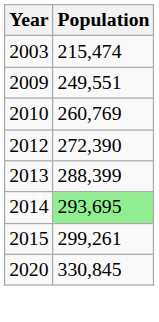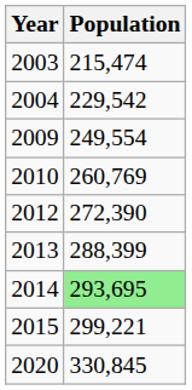+ row: 2004 | 229,542
2009 | Population: 249,551 -> 249,554
2015 | Population: 299,261 -> 299,221
